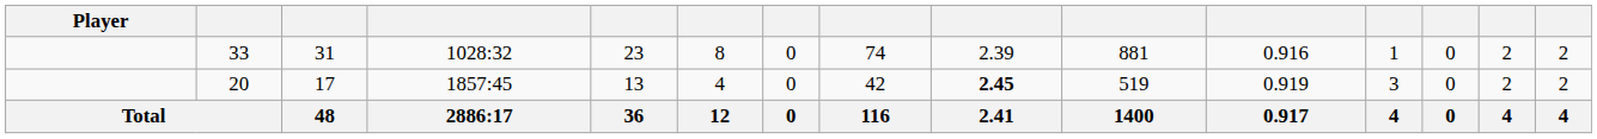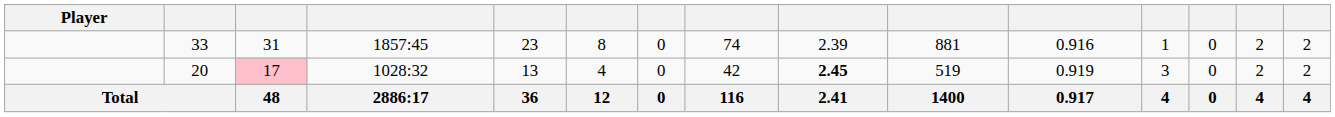33 | column 4: 1028:32 -> 1857:45
20 | column 3: no background -> pink background
20 | column 4: 1857:45 -> 1028:32
